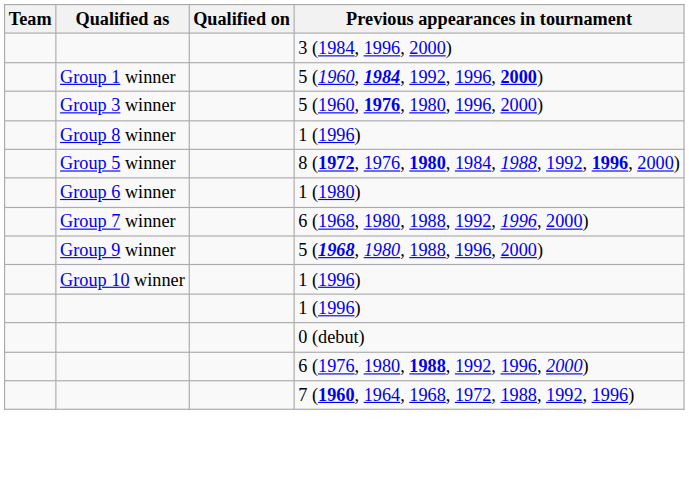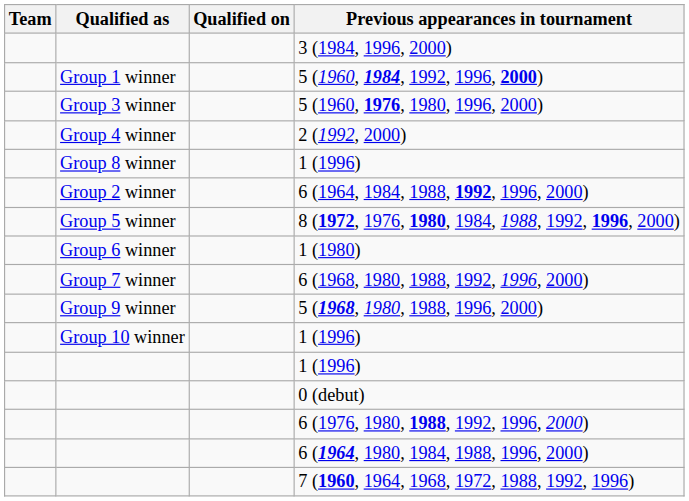+ row: Group 4 winner | 2 (1992, 2000)
+ row: Group 2 winner | 6 (1964, 1984, 1988, 1992, 1996, 2000)
+ row: 6 (1964, 1980, 1984, 1988, 1996, 2000)
